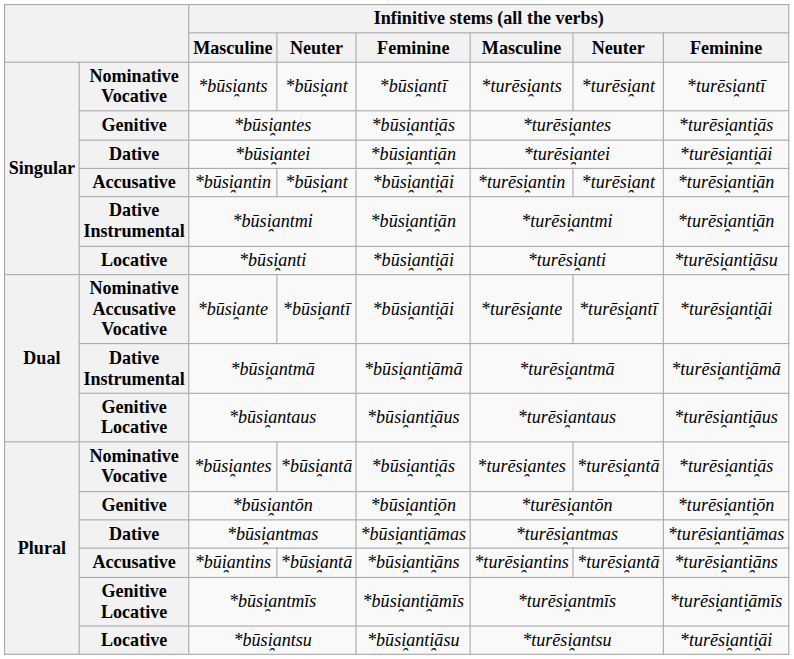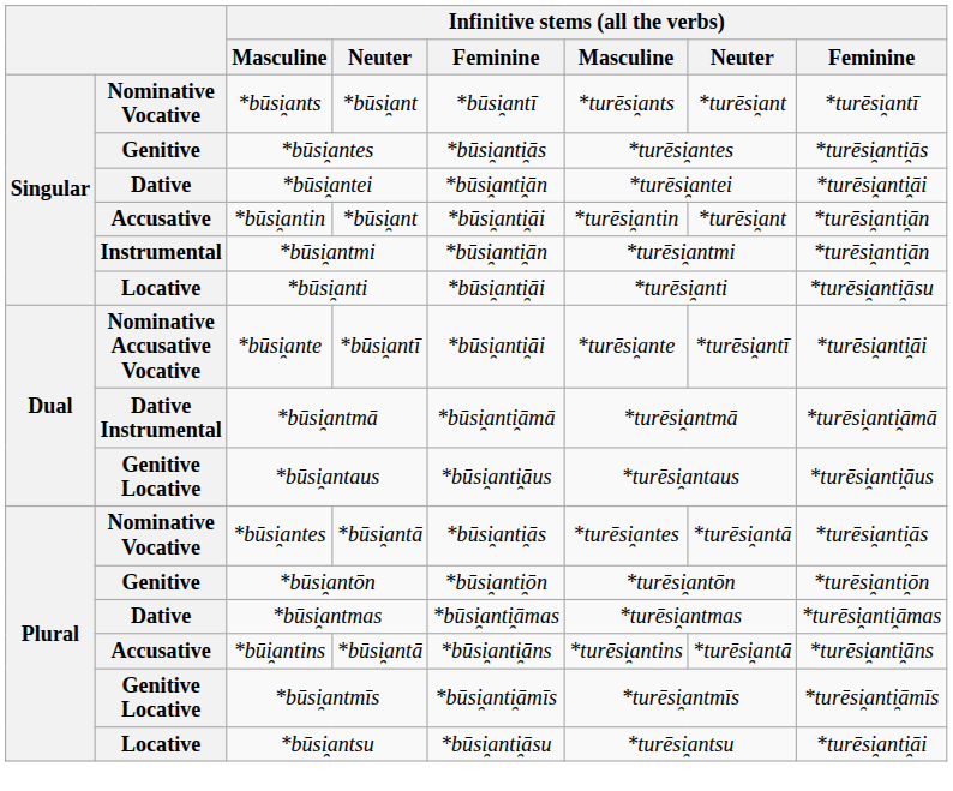*būsi̯antmi | column 2: Dative Instrumental -> Instrumental
